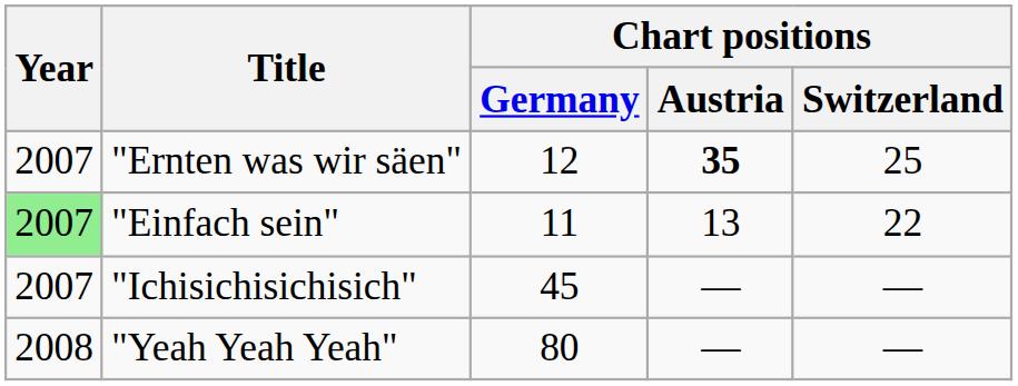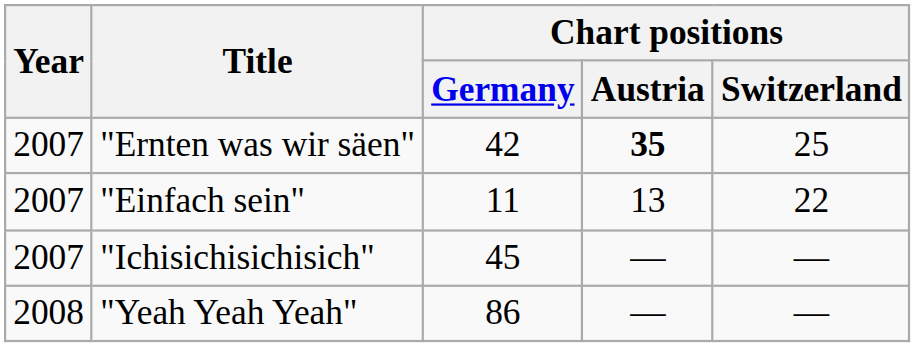"Ernten was wir säen" | Chart positions / Germany: 12 -> 42
"Einfach sein" | Year: lightgreen background -> no background
"Yeah Yeah Yeah" | Chart positions / Germany: 80 -> 86
